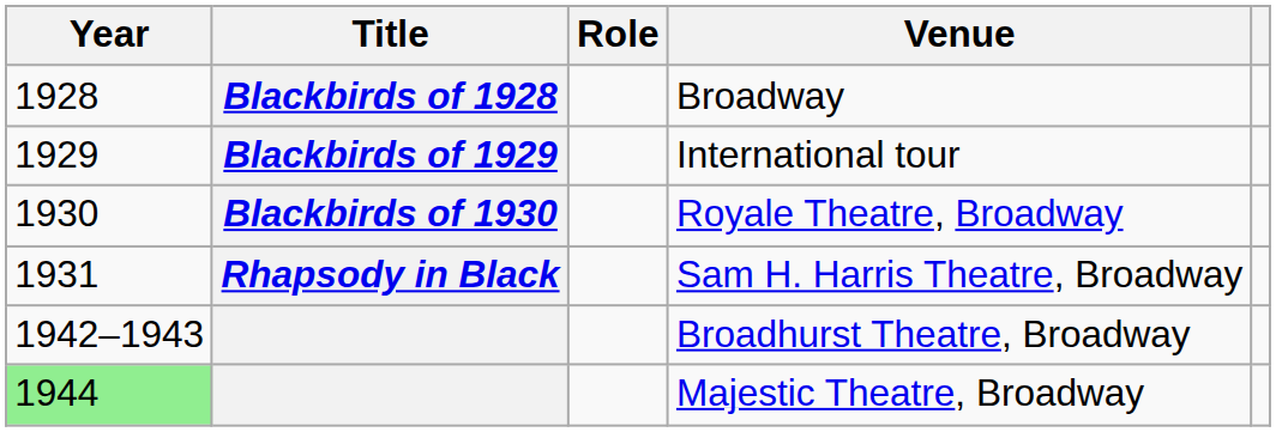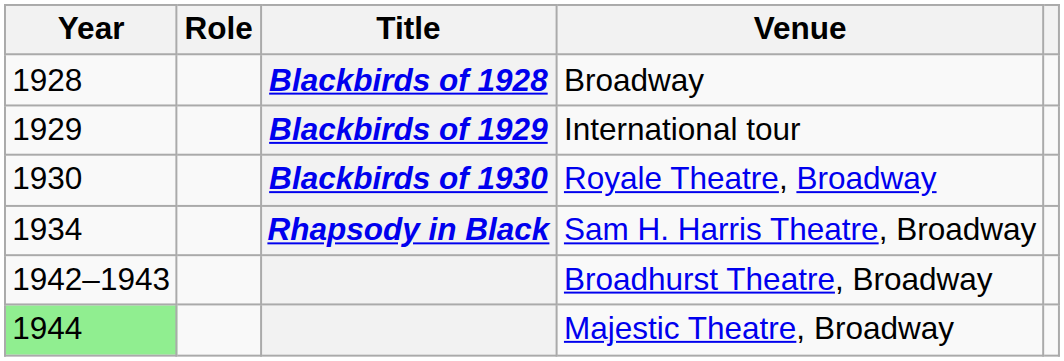columns swapped: Title <-> Role
Sam H. Harris Theatre, Broadway | Year: 1931 -> 1934
